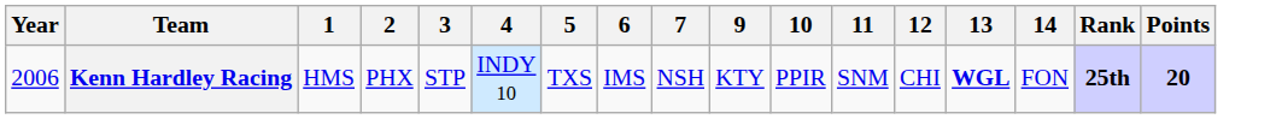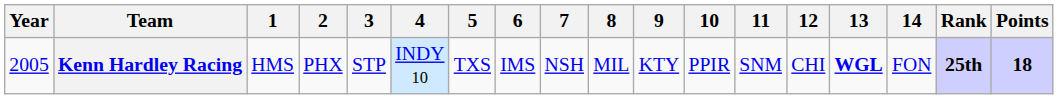+ column: 8 | MIL
Kenn Hardley Racing | Year: 2006 -> 2005
Kenn Hardley Racing | Points: 20 -> 18
